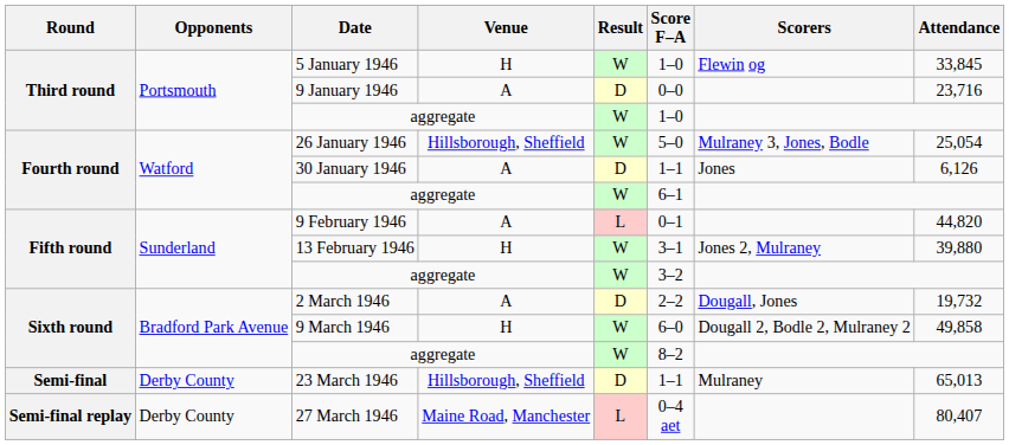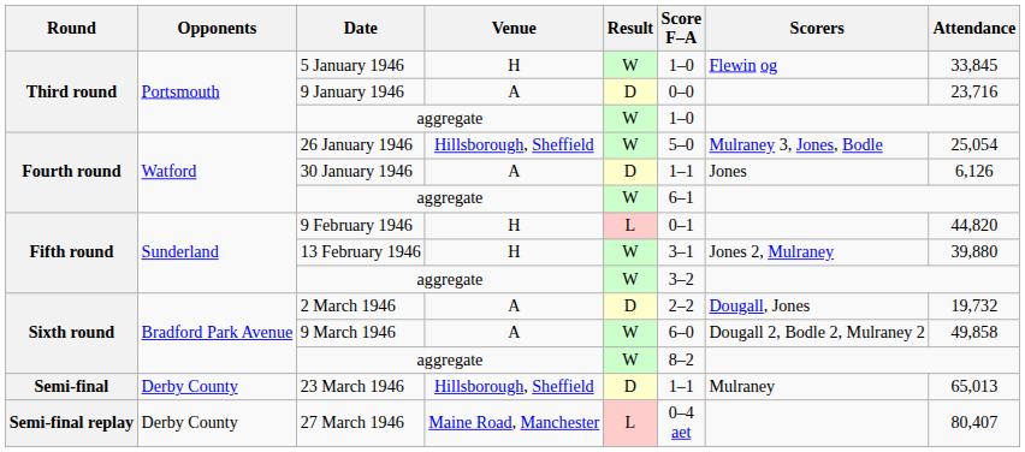9 February 1946 | Venue: A -> H
9 March 1946 | Venue: H -> A
